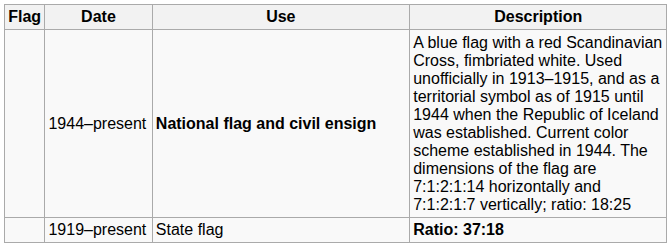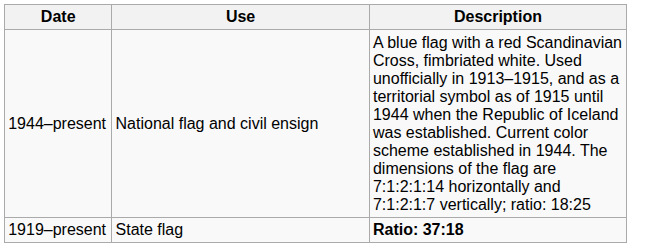- column: Flag
1944–present | Use: bold -> normal
